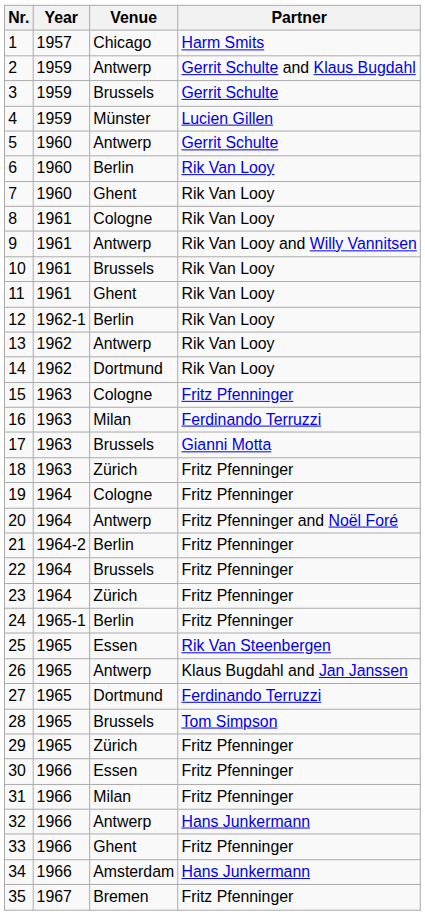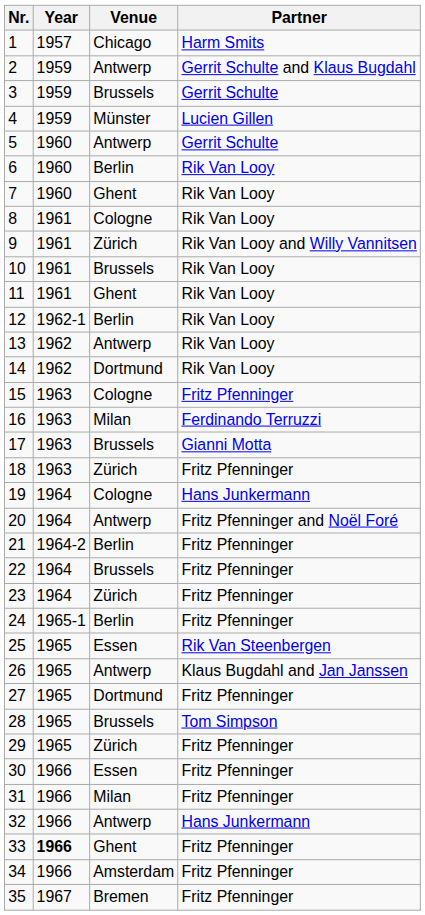9 | Venue: Antwerp -> Zürich
19 | Partner: Fritz Pfenninger -> Hans Junkermann
27 | Partner: Ferdinando Terruzzi -> Fritz Pfenninger
33 | Year: normal -> bold
34 | Partner: Hans Junkermann -> Fritz Pfenninger
